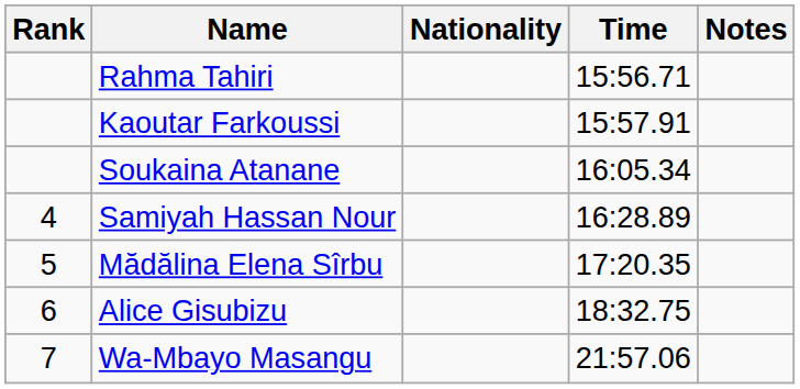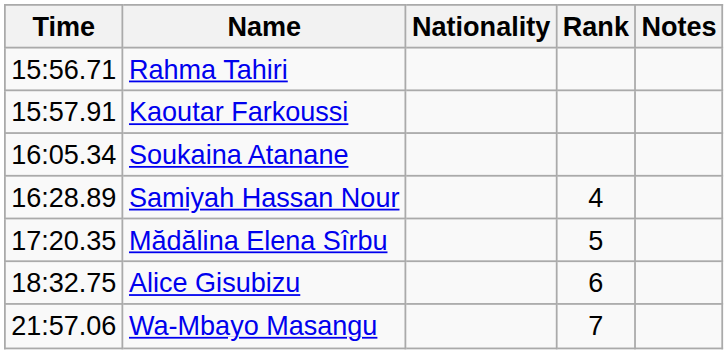columns swapped: Rank <-> Time
